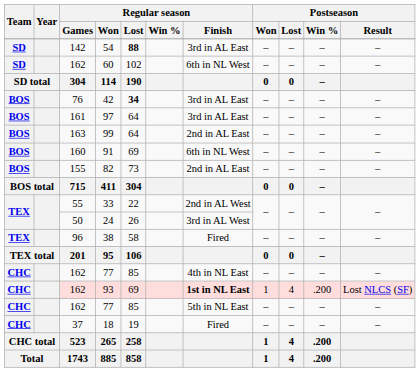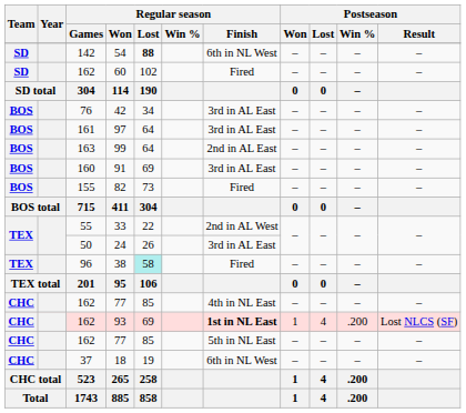54 | Regular season / Finish: 3rd in AL East -> 6th in NL West
60 | Regular season / Finish: 6th in NL West -> Fired
42 | Regular season / Lost: bold -> normal
91 | Regular season / Finish: 6th in NL West -> 3rd in AL East
82 | Regular season / Finish: 2nd in AL East -> Fired
24 | Regular season / Finish: 3rd in AL West -> 3rd in AL East
38 | Regular season / Lost: no background -> paleturquoise background
18 | Regular season / Finish: Fired -> 6th in NL West
